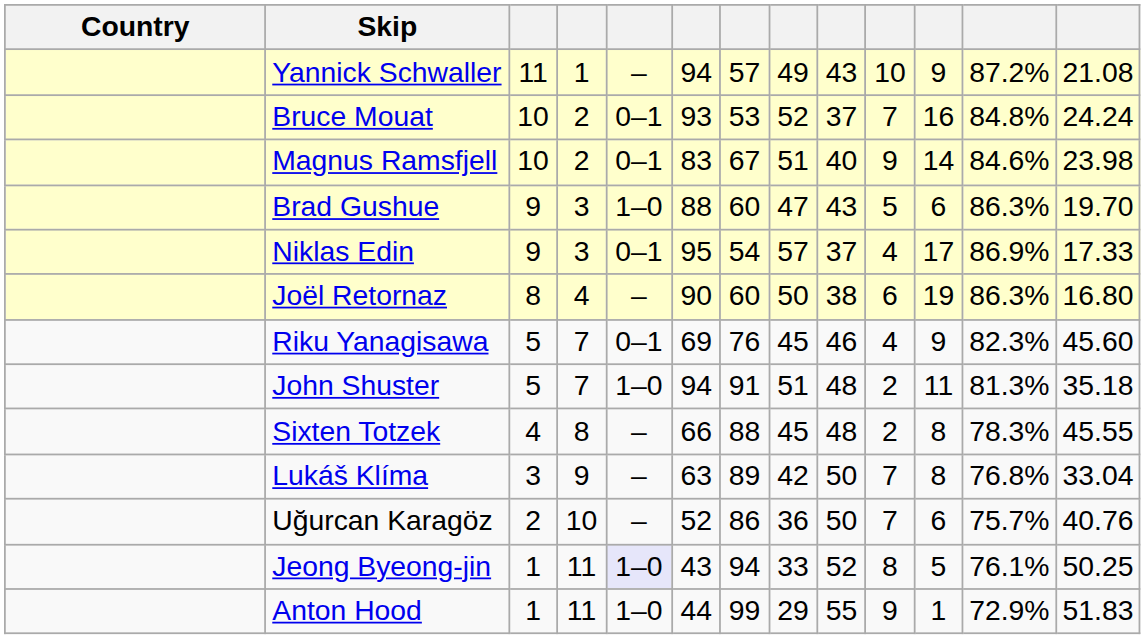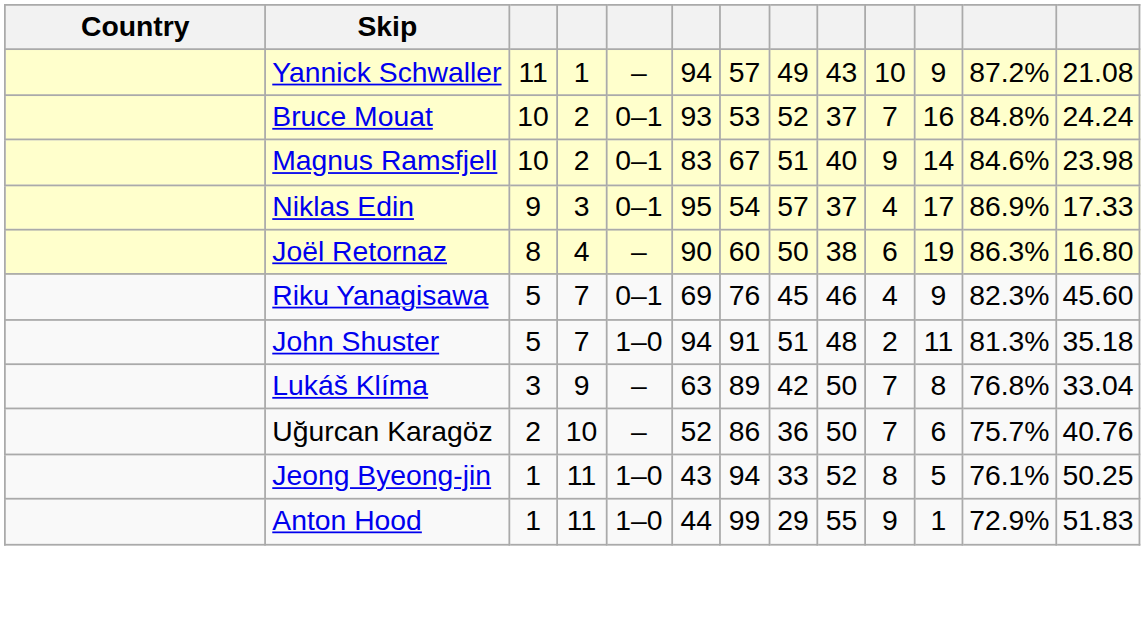- row: Brad Gushue | 9 | 3 | 1–0 | 88 | 60 | 47 | 43 | 5 | 6 | 86.3% | 19.70
- row: Sixten Totzek | 4 | 8 | – | 66 | 88 | 45 | 48 | 2 | 8 | 78.3% | 45.55
Jeong Byeong-jin | column 5: lavender background -> no background
